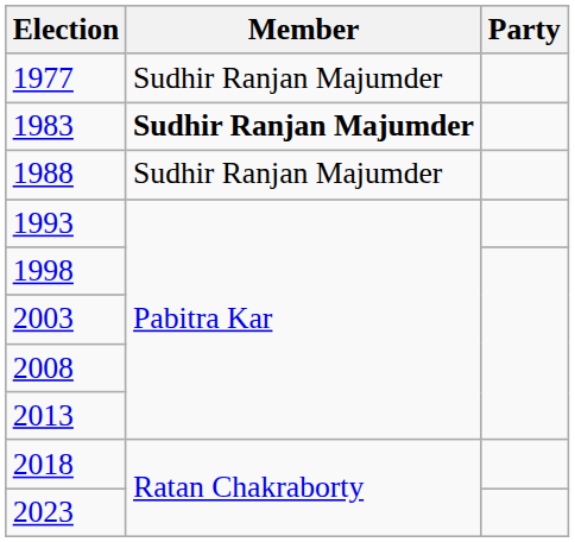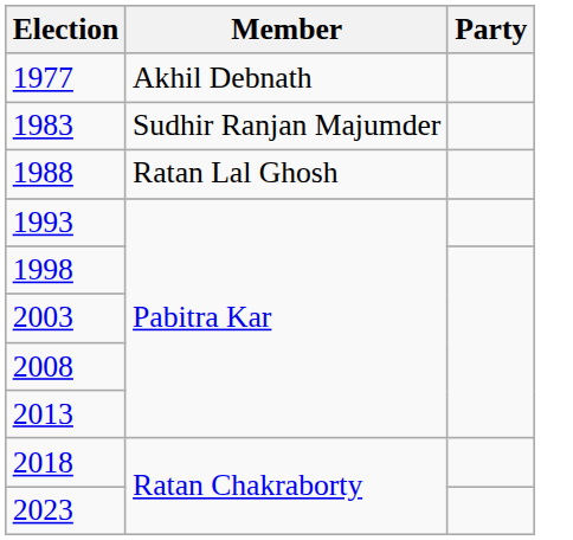1977 | Member: Sudhir Ranjan Majumder -> Akhil Debnath
1983 | Member: bold -> normal
1988 | Member: Sudhir Ranjan Majumder -> Ratan Lal Ghosh
